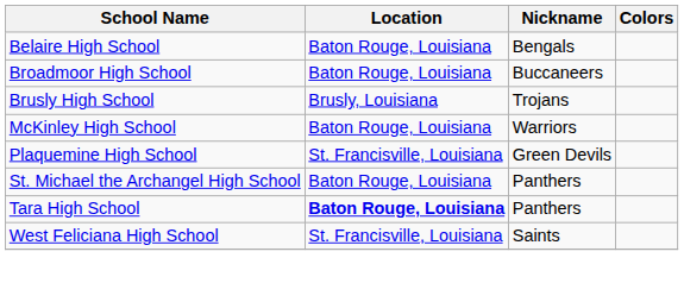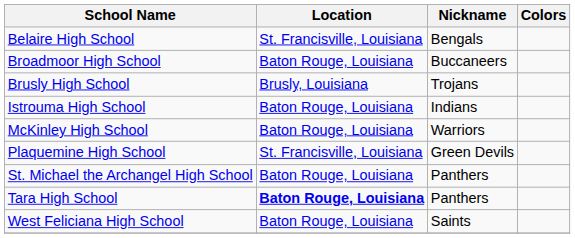Belaire High School | Location: Baton Rouge, Louisiana -> St. Francisville, Louisiana
+ row: Istrouma High School | Baton Rouge, Louisiana | Indians
West Feliciana High School | Location: St. Francisville, Louisiana -> Baton Rouge, Louisiana
